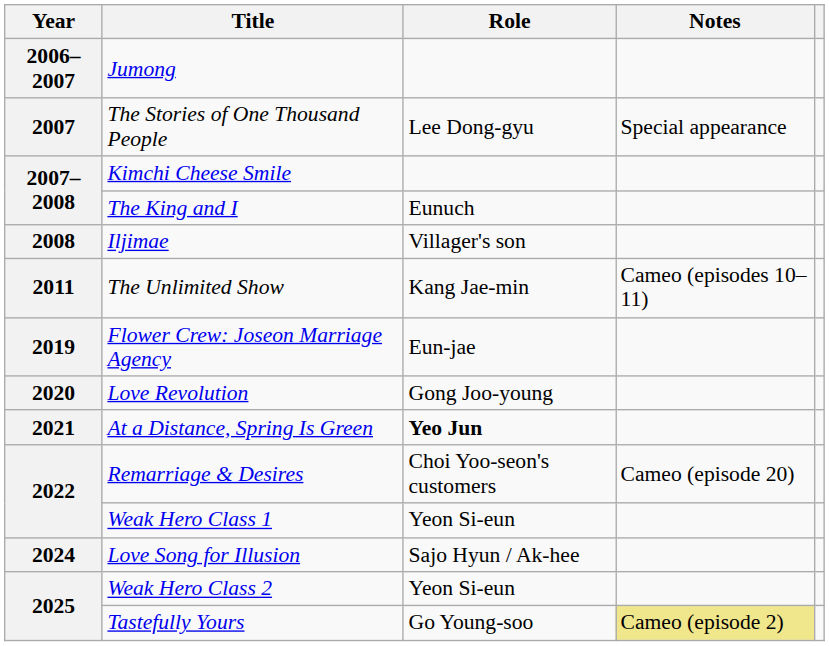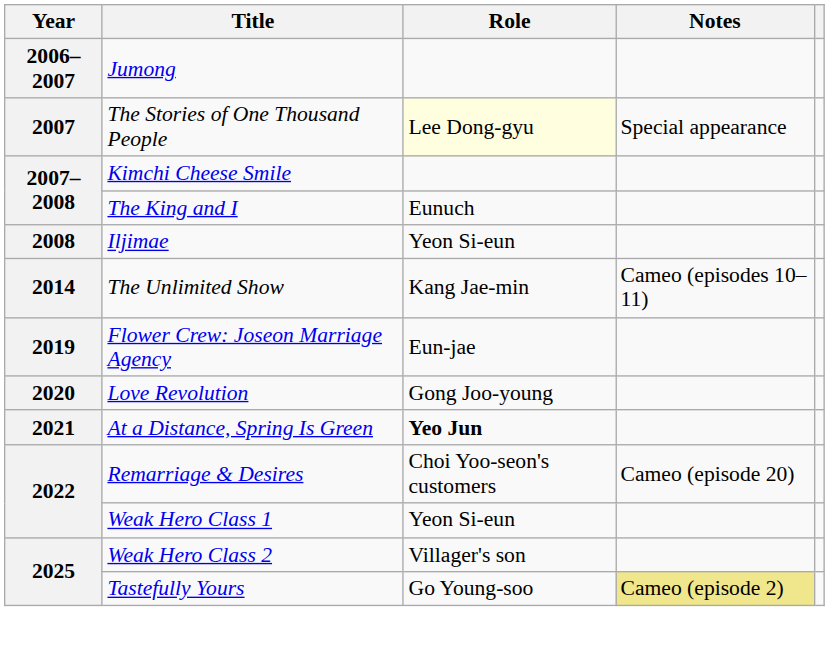The Stories of One Thousand People | Role: no background -> lightyellow background
Iljimae | Role: Villager's son -> Yeon Si-eun
The Unlimited Show | Year: 2011 -> 2014
- row: 2024 | Love Song for Illusion | Sajo Hyun / Ak-hee
Weak Hero Class 2 | Role: Yeon Si-eun -> Villager's son
